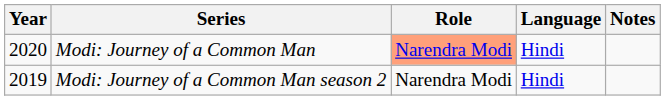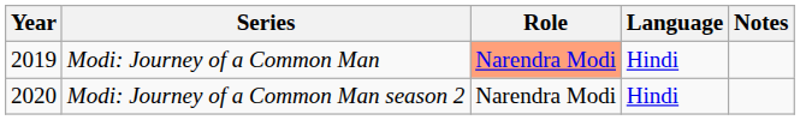Modi: Journey of a Common Man | Year: 2020 -> 2019
Modi: Journey of a Common Man season 2 | Year: 2019 -> 2020
